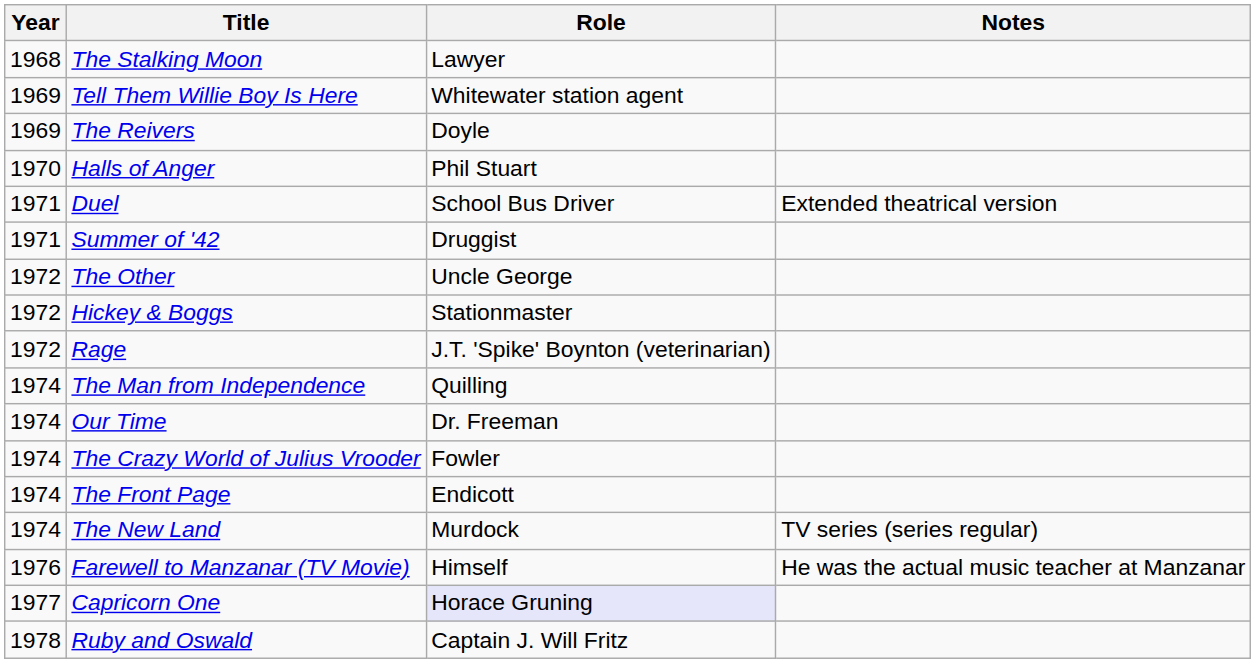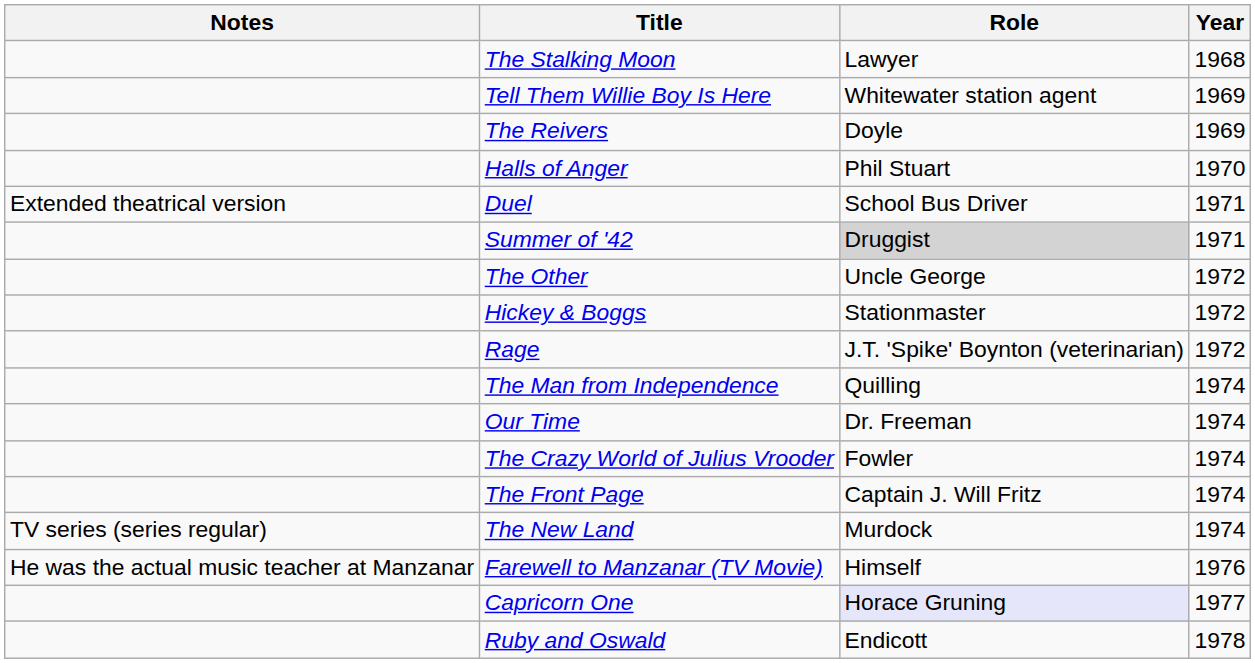columns swapped: Year <-> Notes
Summer of '42 | Role: no background -> lightgrey background
The Front Page | Role: Endicott -> Captain J. Will Fritz
Ruby and Oswald | Role: Captain J. Will Fritz -> Endicott
